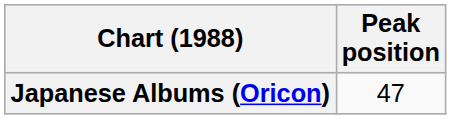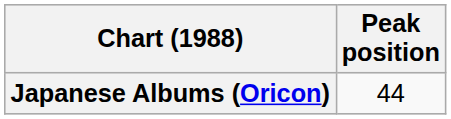Japanese Albums (Oricon) | Peak position: 47 -> 44
